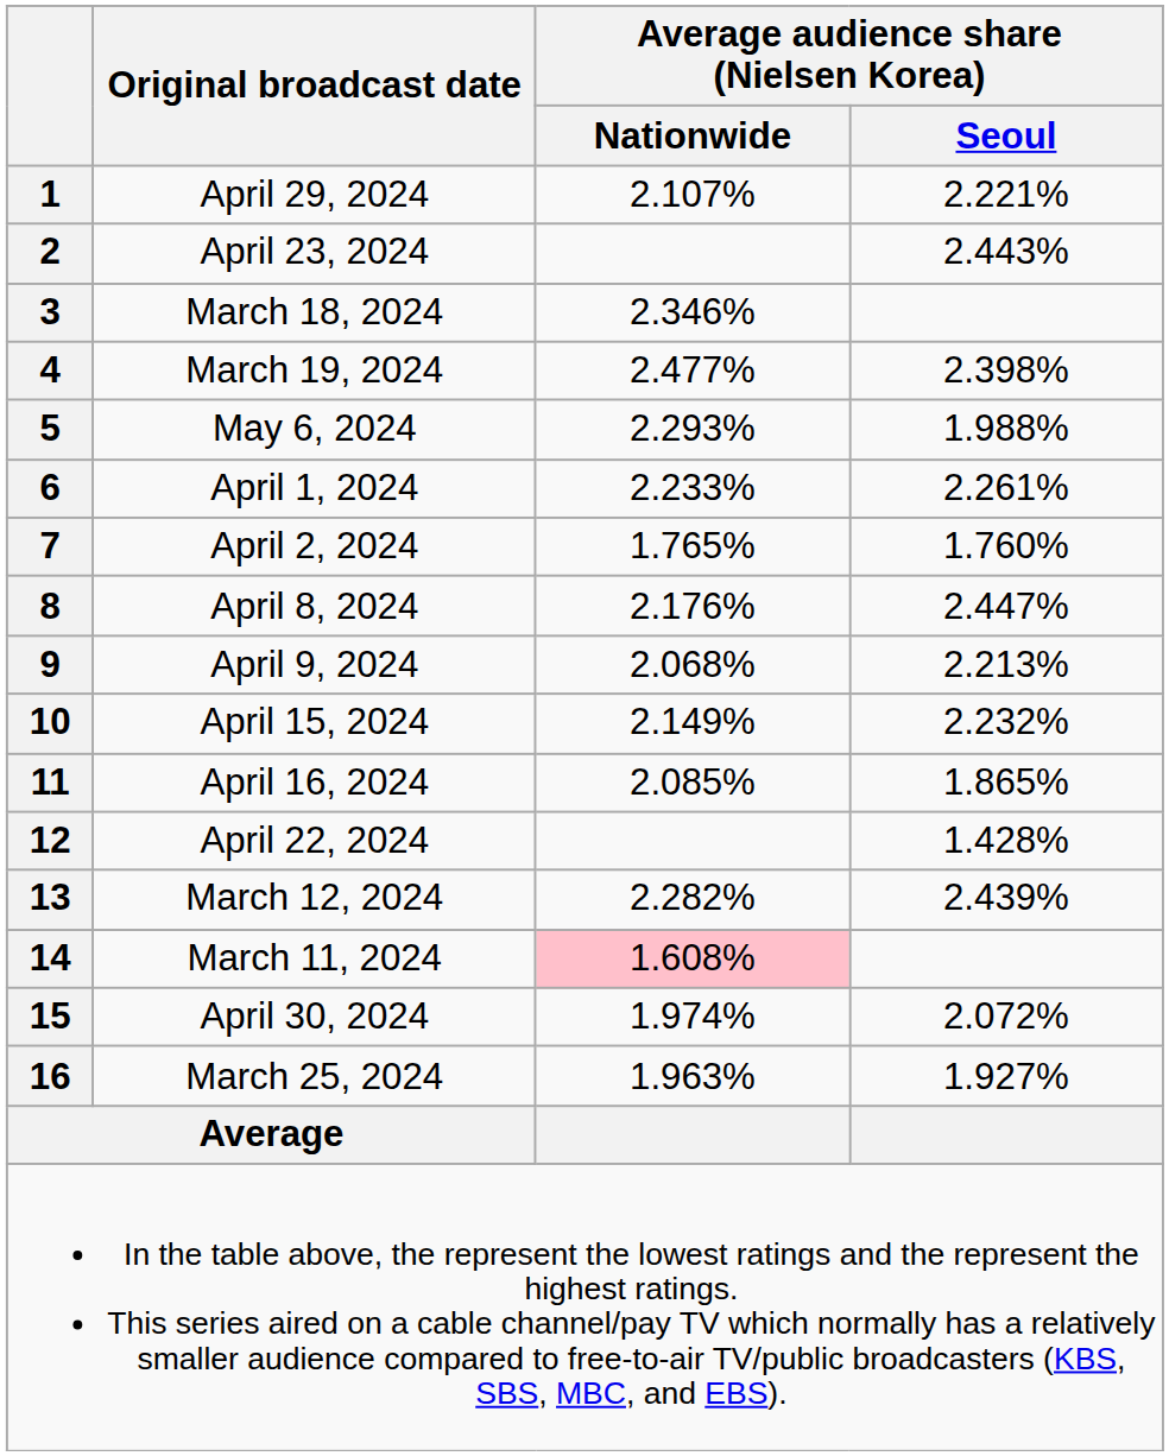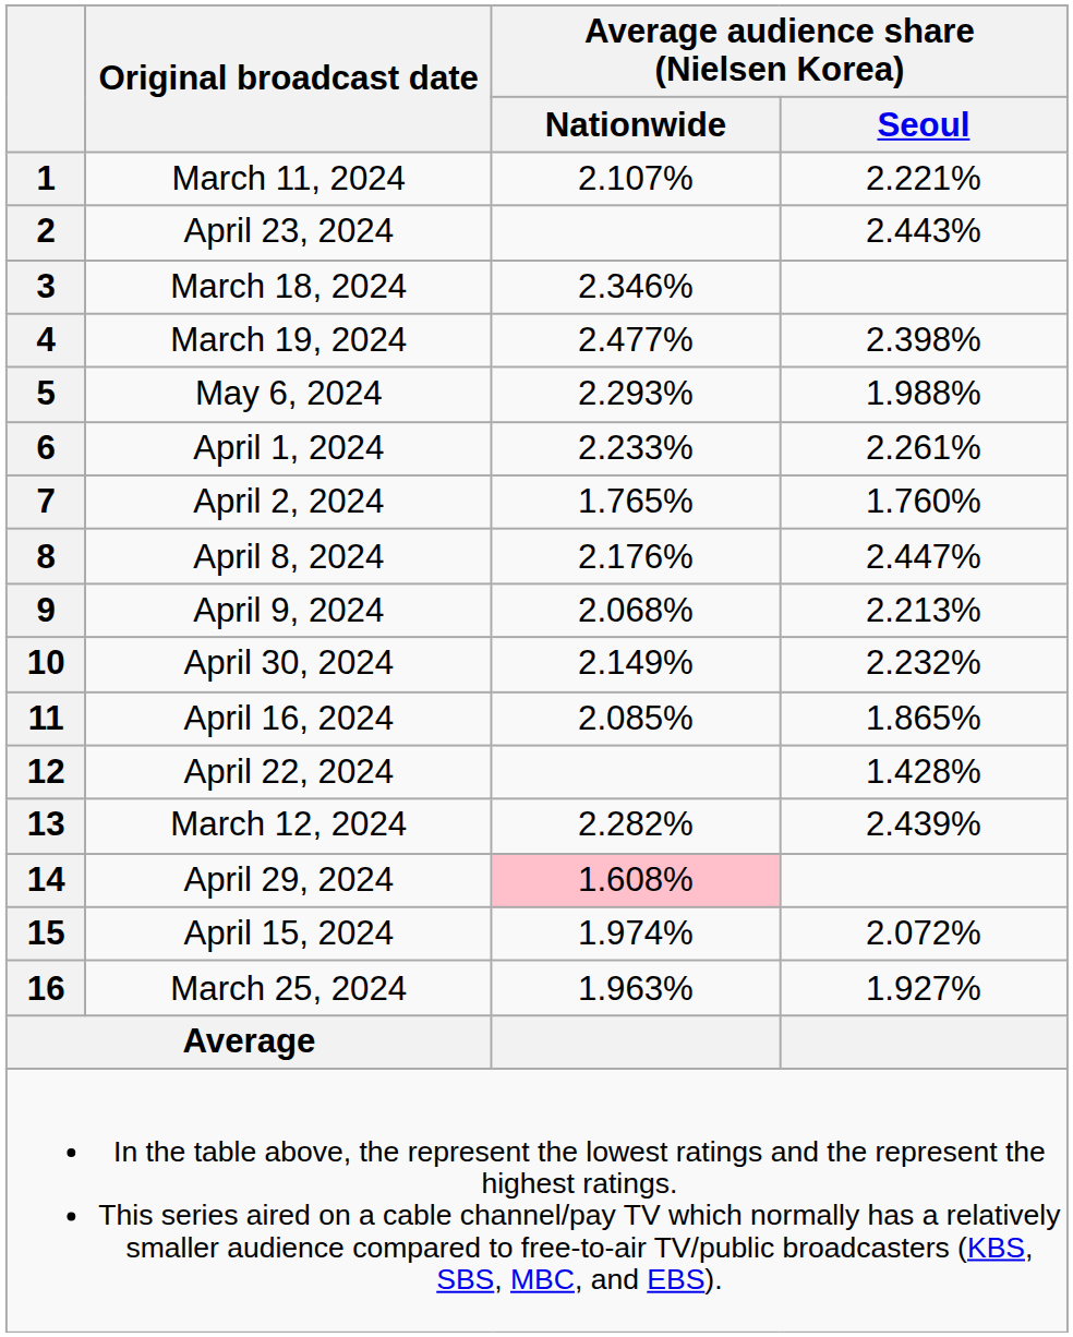1 | Original broadcast date: April 29, 2024 -> March 11, 2024
10 | Original broadcast date: April 15, 2024 -> April 30, 2024
14 | Original broadcast date: March 11, 2024 -> April 29, 2024
15 | Original broadcast date: April 30, 2024 -> April 15, 2024
